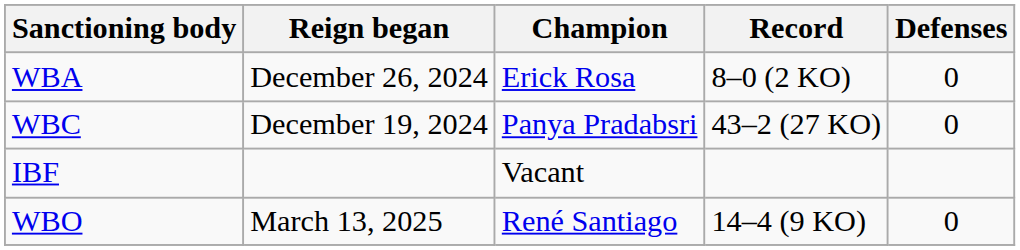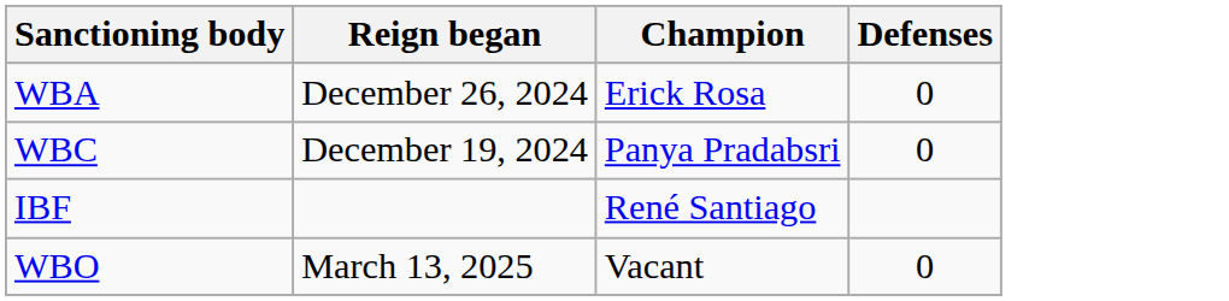- column: Record | 8–0 (2 KO) | 43–2 (27 KO) | 14–4 (9 KO)
IBF | Champion: Vacant -> René Santiago
WBO | Champion: René Santiago -> Vacant
